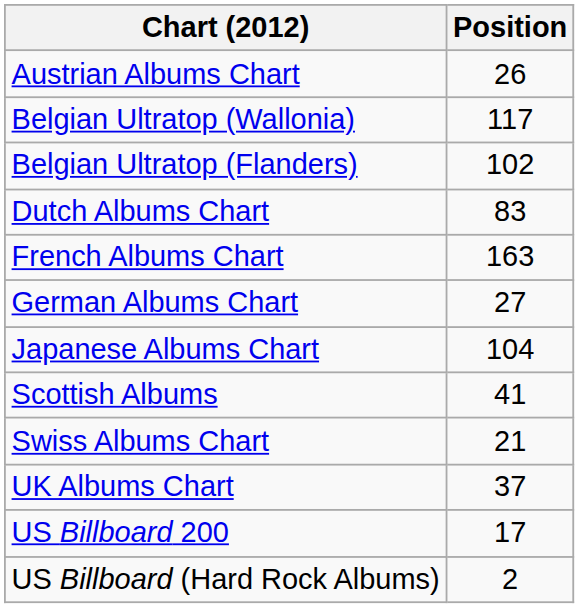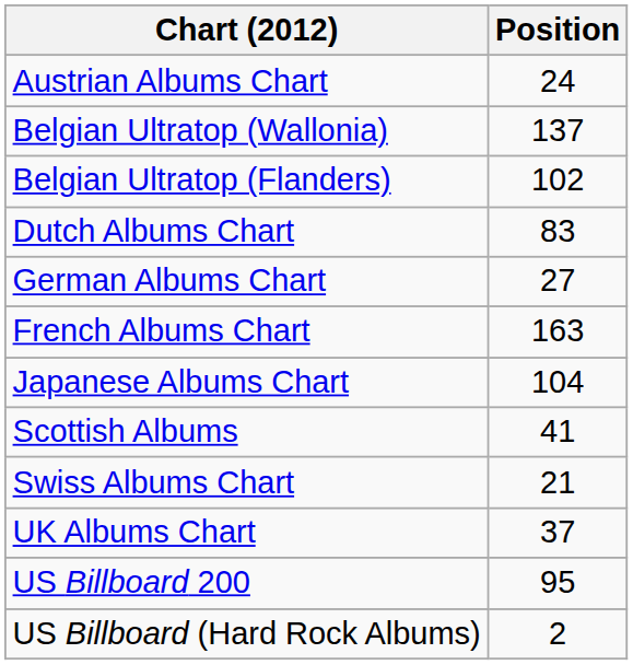Austrian Albums Chart | Position: 26 -> 24
Belgian Ultratop (Wallonia) | Position: 117 -> 137
rows swapped: French Albums Chart <-> German Albums Chart
US Billboard 200 | Position: 17 -> 95
